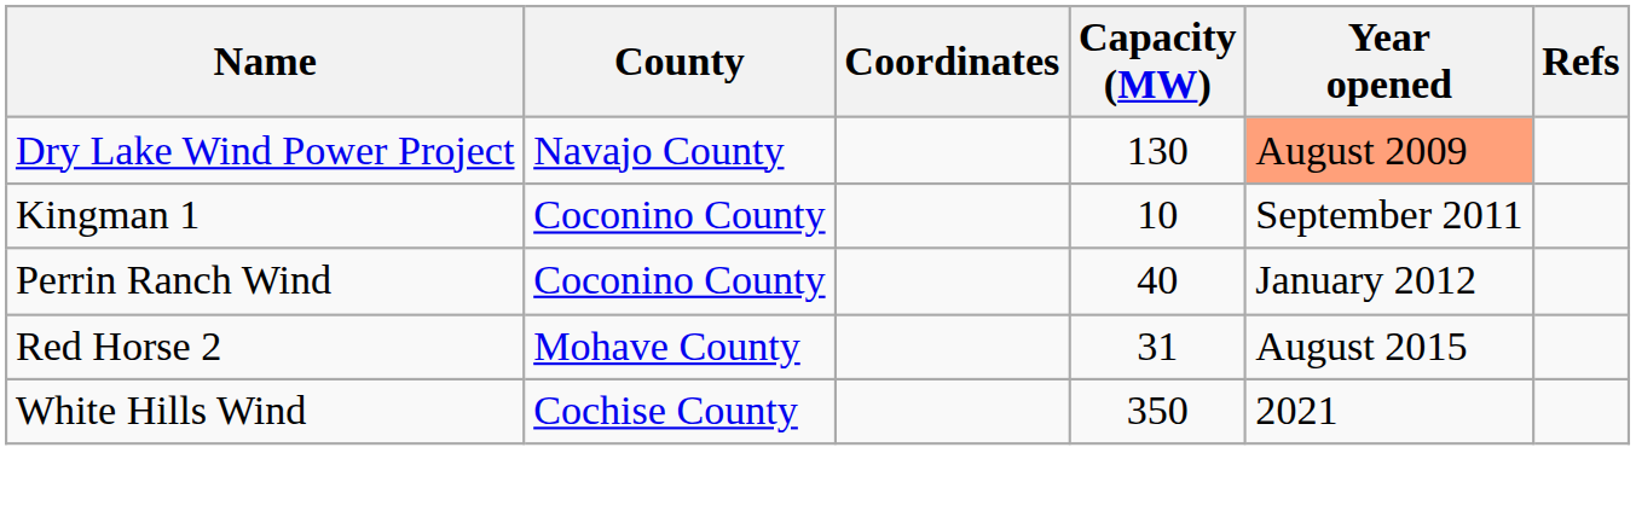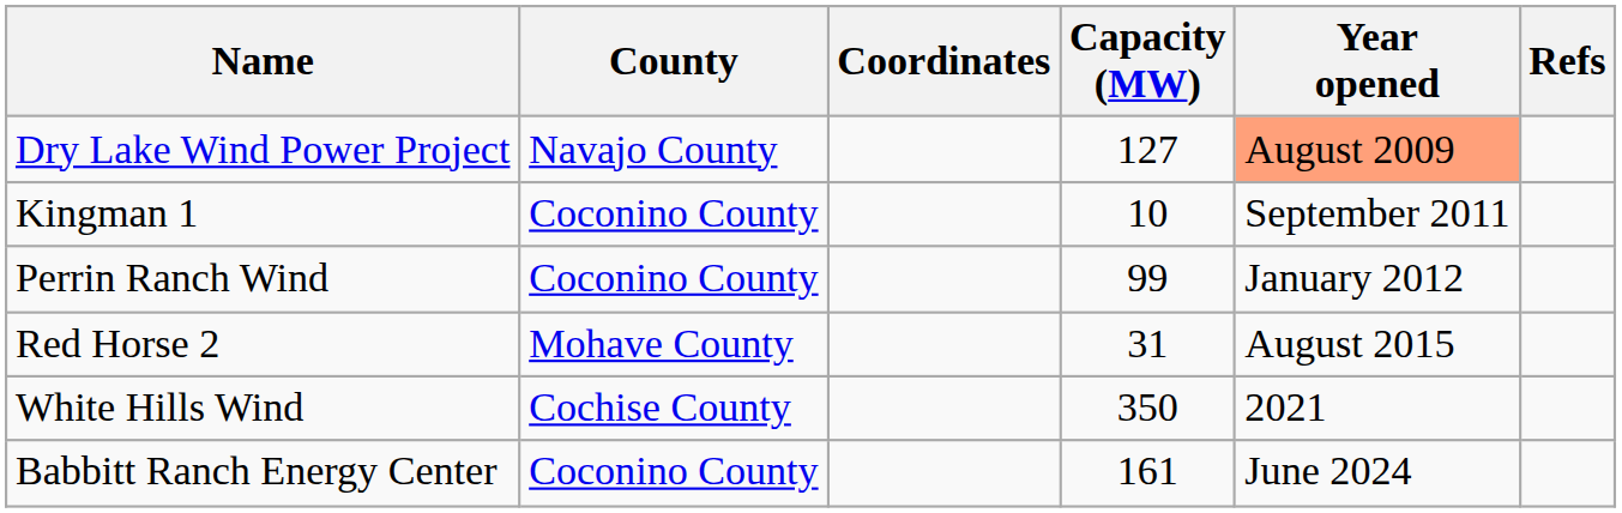Dry Lake Wind Power Project | Capacity (MW): 130 -> 127
Perrin Ranch Wind | Capacity (MW): 40 -> 99
+ row: Babbitt Ranch Energy Center | Coconino County | 161 | June 2024
